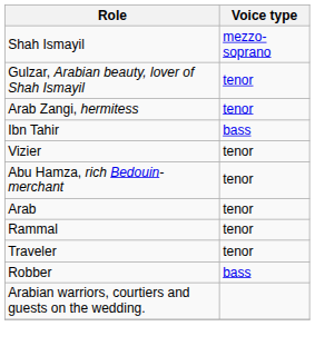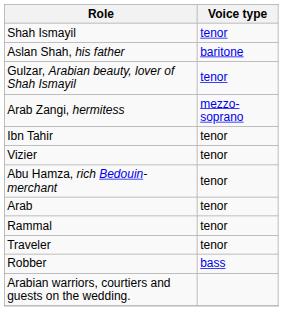Shah Ismayil | Voice type: mezzo-soprano -> tenor
+ row: Aslan Shah, his father | baritone
Arab Zangi, hermitess | Voice type: tenor -> mezzo-soprano
Ibn Tahir | Voice type: bass -> tenor
